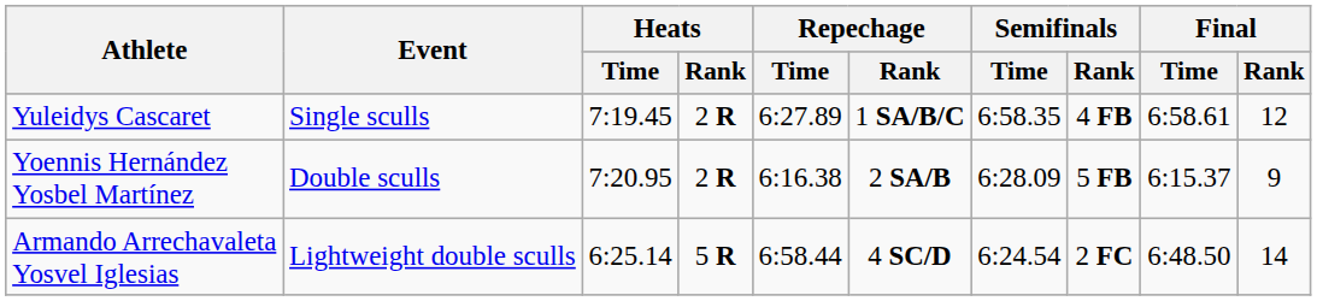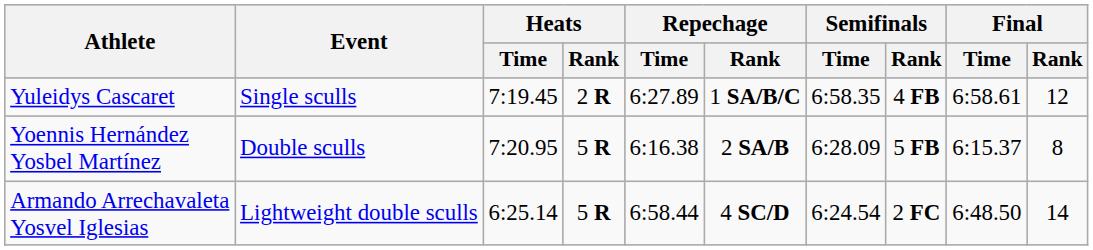Yoennis Hernández Yosbel Martínez | Heats / Rank: 2 R -> 5 R
Yoennis Hernández Yosbel Martínez | Final / Rank: 9 -> 8
